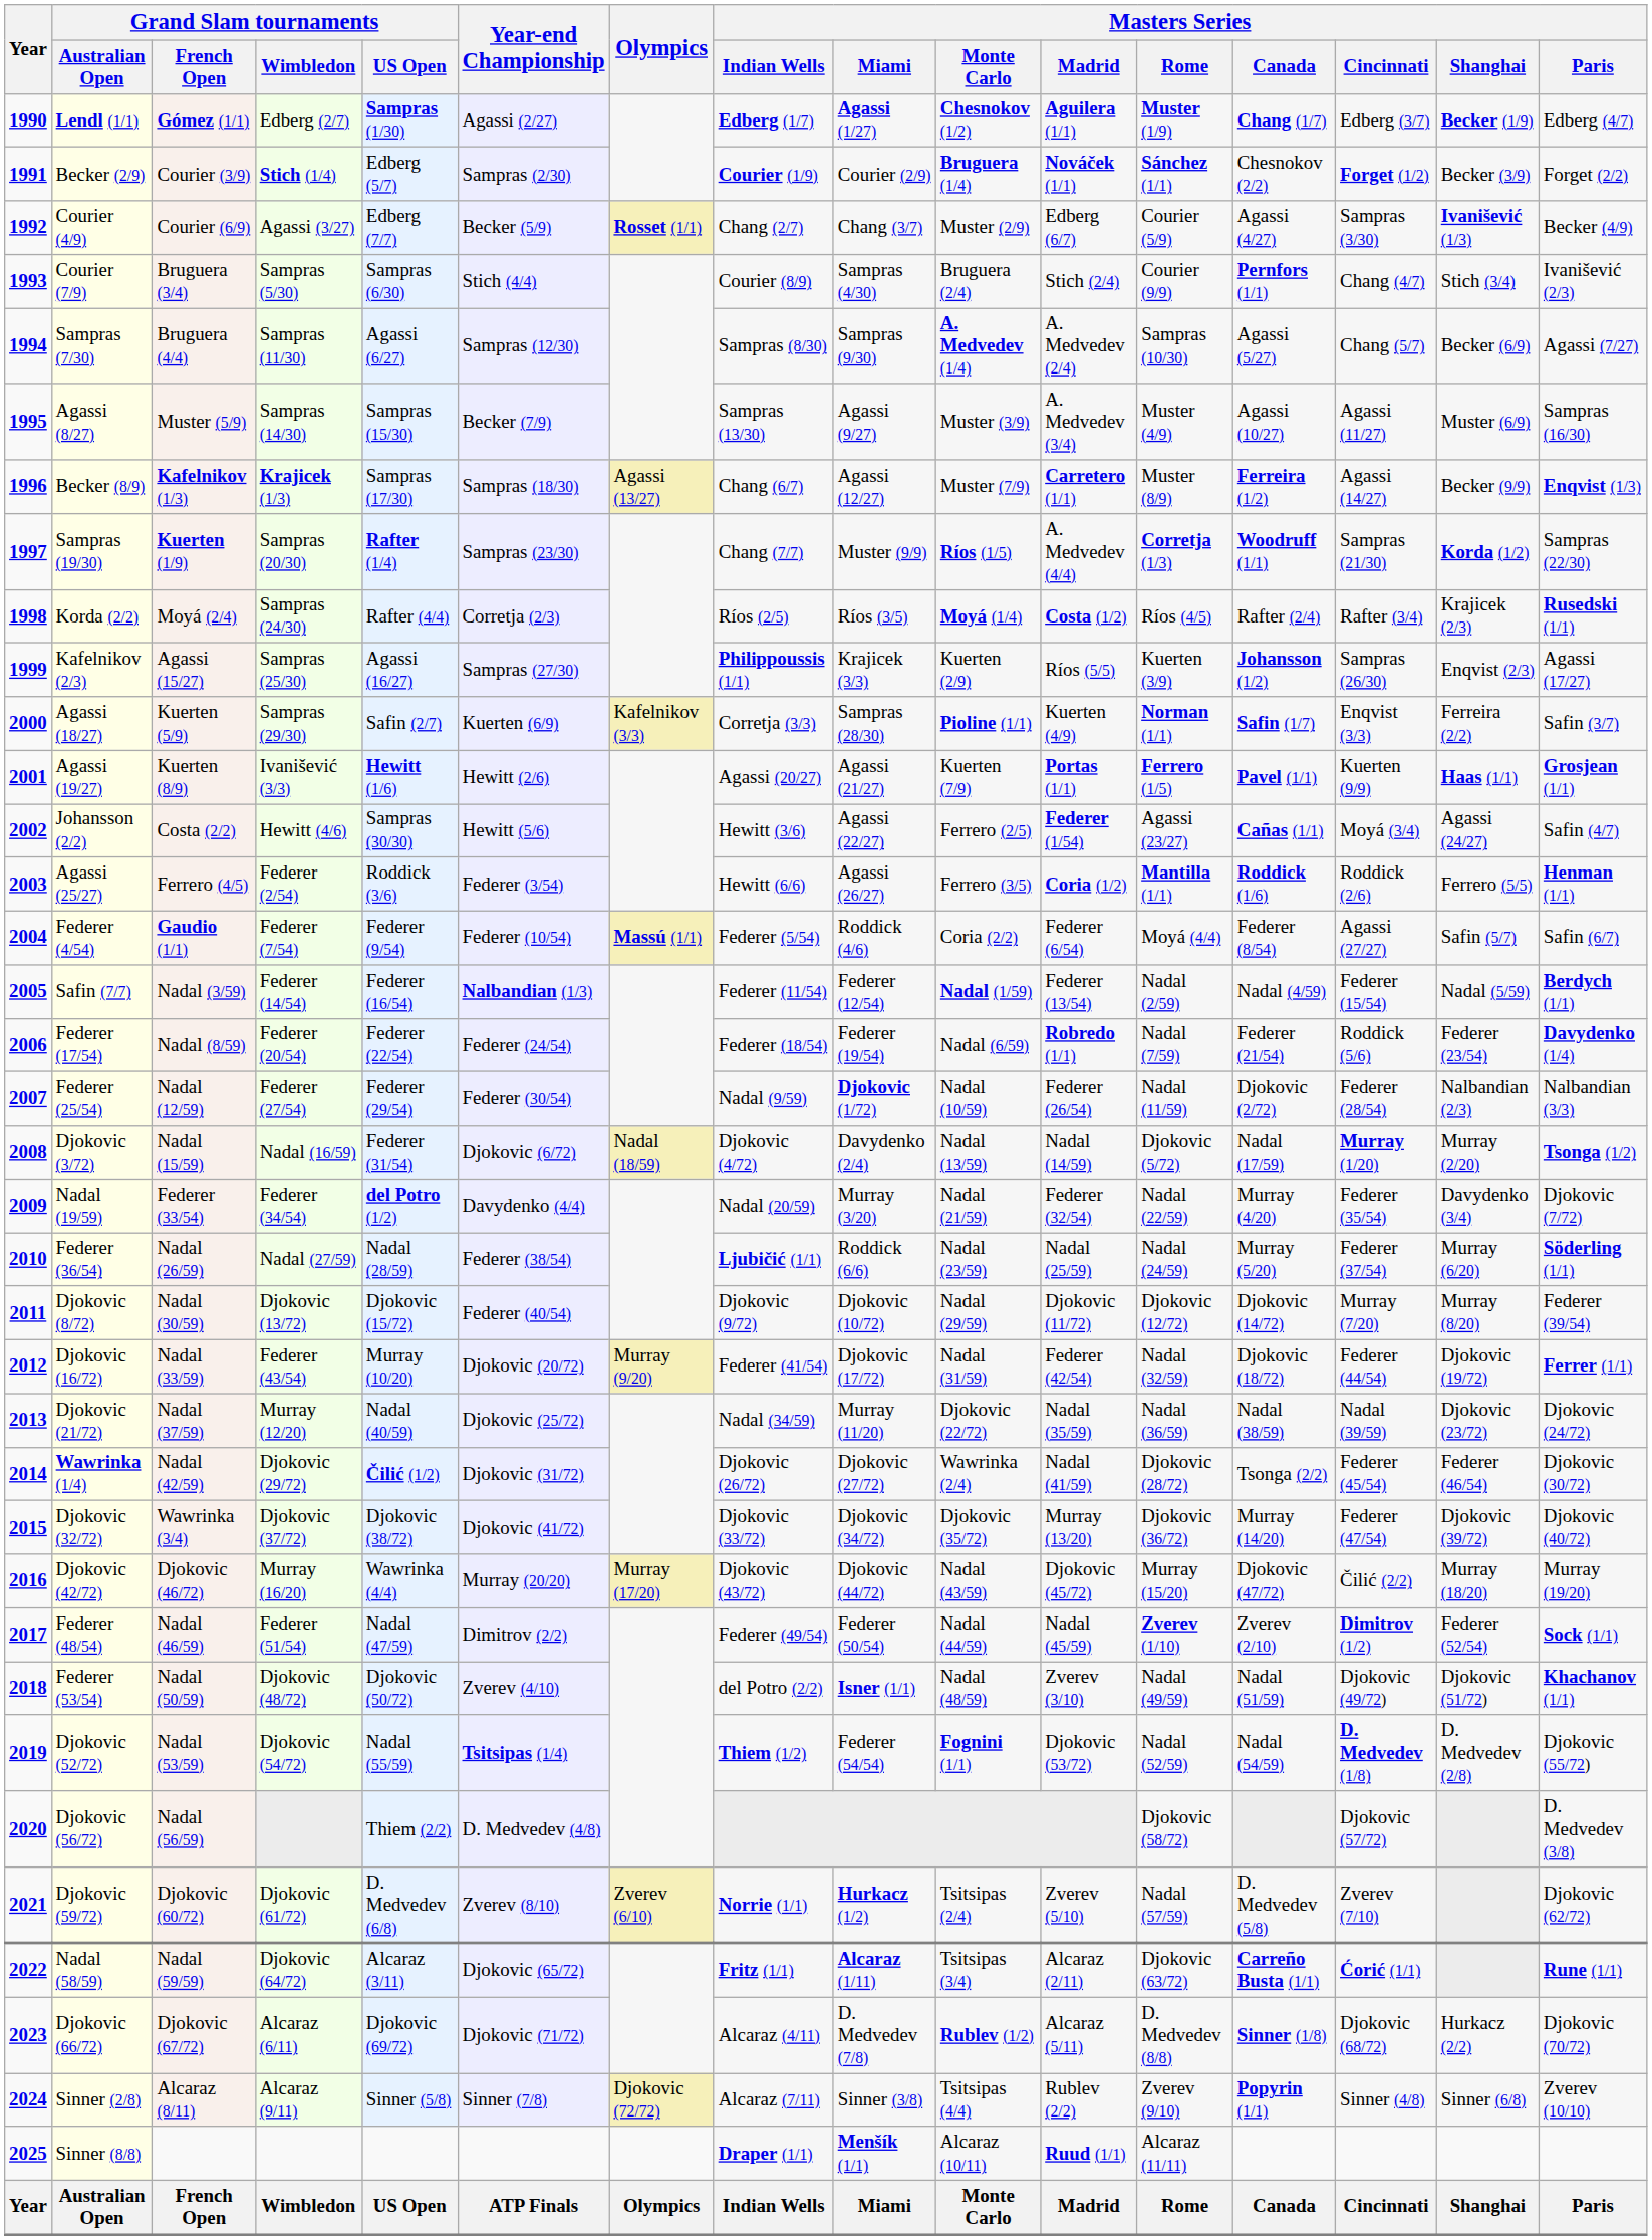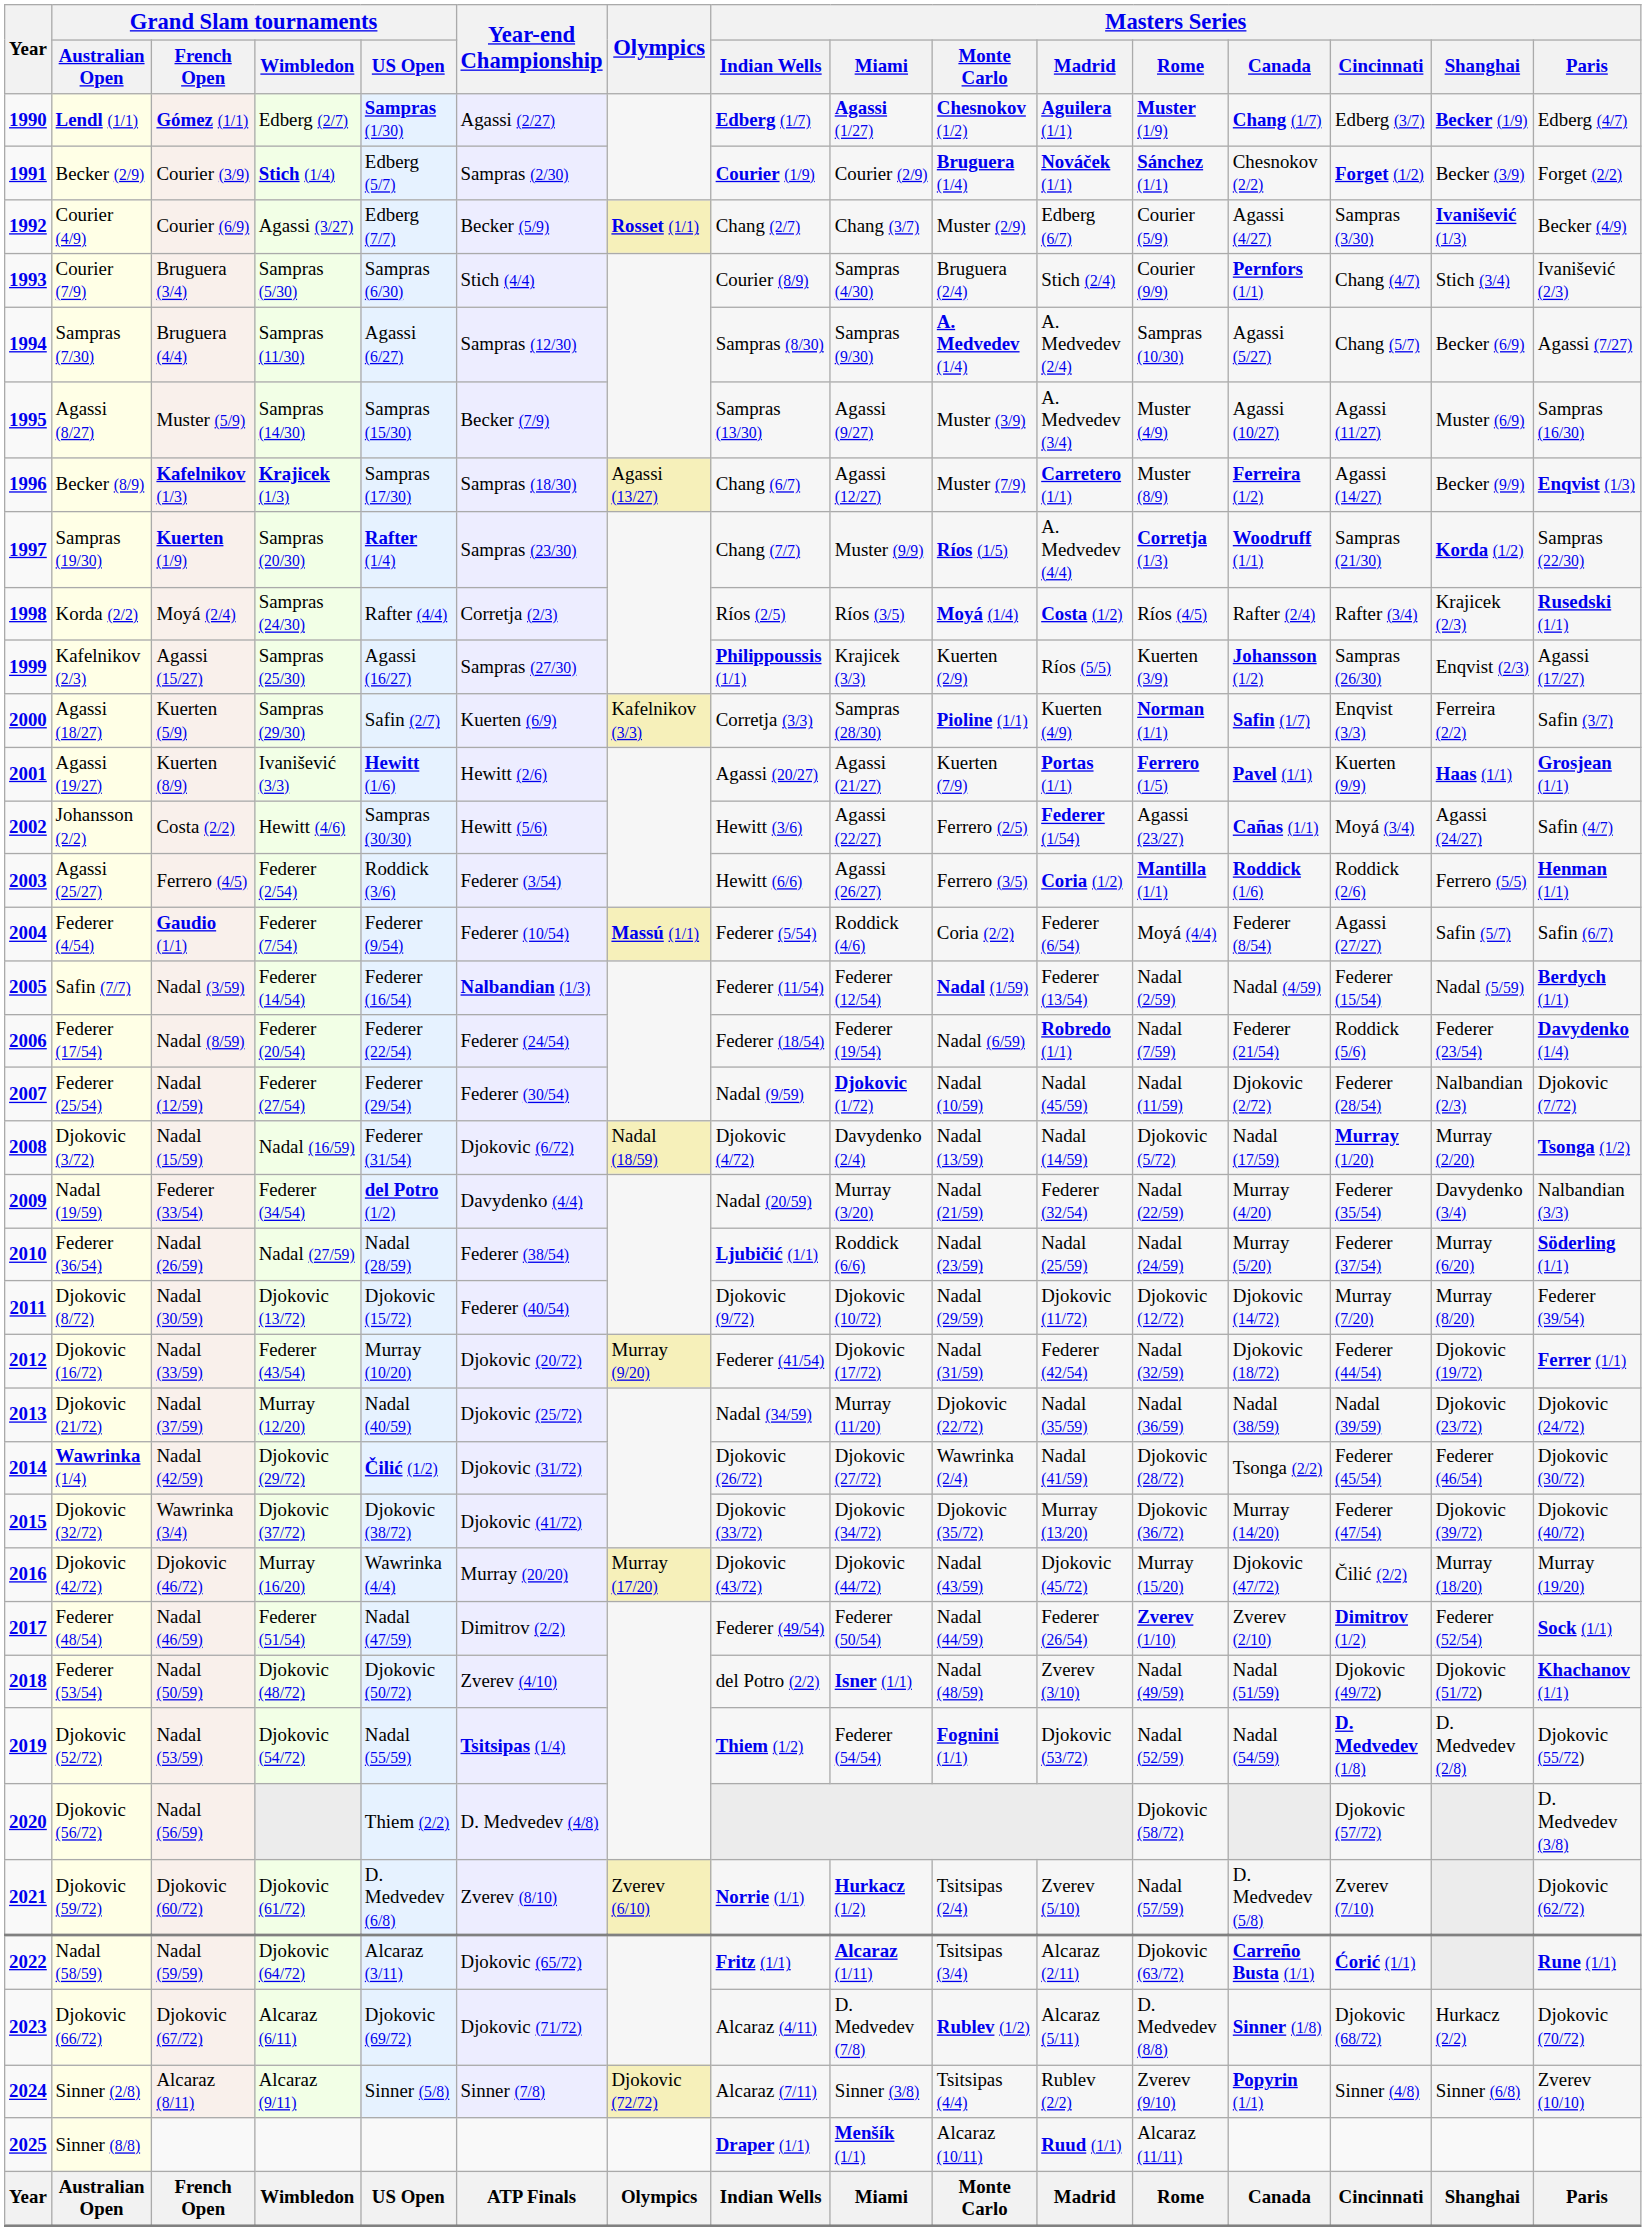Federer (25/54) | Masters Series / Madrid: Federer (26/54) -> Nadal (45/59)
Federer (25/54) | Masters Series / Paris: Nalbandian (3/3) -> Djokovic (7/72)
Nadal (19/59) | Masters Series / Paris: Djokovic (7/72) -> Nalbandian (3/3)
Federer (48/54) | Masters Series / Madrid: Nadal (45/59) -> Federer (26/54)
